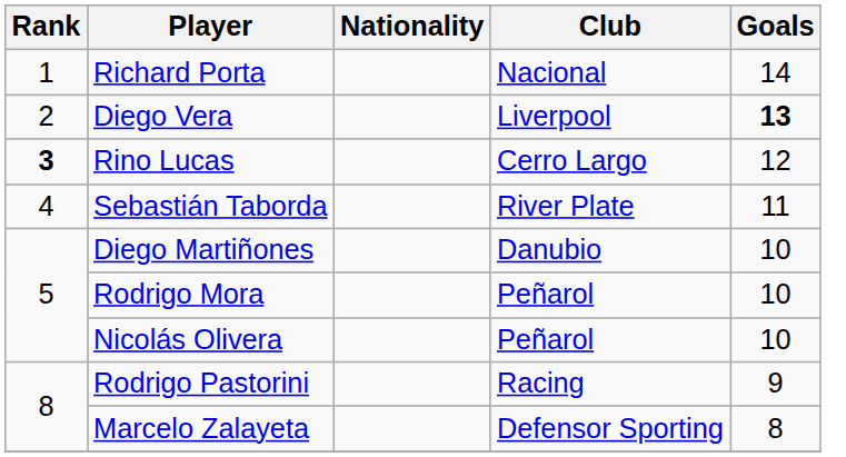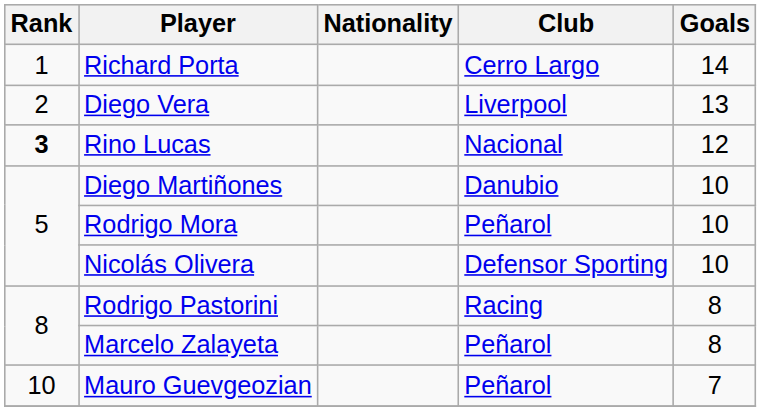Richard Porta | Club: Nacional -> Cerro Largo
Diego Vera | Goals: bold -> normal
Rino Lucas | Club: Cerro Largo -> Nacional
- row: 4 | Sebastián Taborda | River Plate | 11
Nicolás Olivera | Club: Peñarol -> Defensor Sporting
Rodrigo Pastorini | Goals: 9 -> 8
Marcelo Zalayeta | Club: Defensor Sporting -> Peñarol
+ row: 10 | Mauro Guevgeozian | Peñarol | 7
